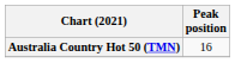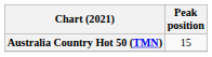Australia Country Hot 50 (TMN) | Peak position: 16 -> 15
